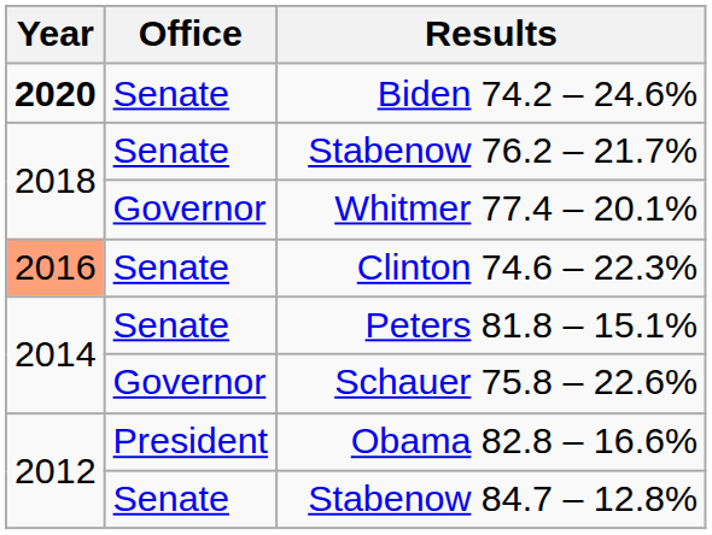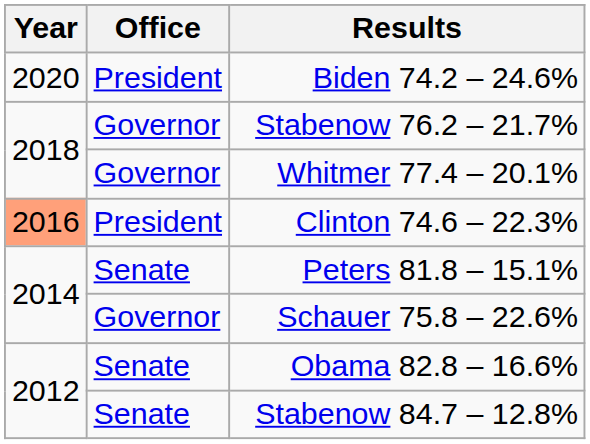Biden 74.2 – 24.6% | Year: bold -> normal
Biden 74.2 – 24.6% | Office: Senate -> President
Stabenow 76.2 – 21.7% | Office: Senate -> Governor
Clinton 74.6 – 22.3% | Office: Senate -> President
Obama 82.8 – 16.6% | Office: President -> Senate
